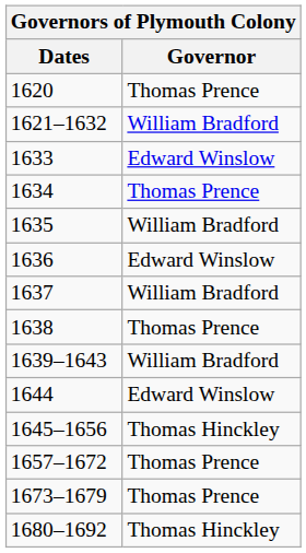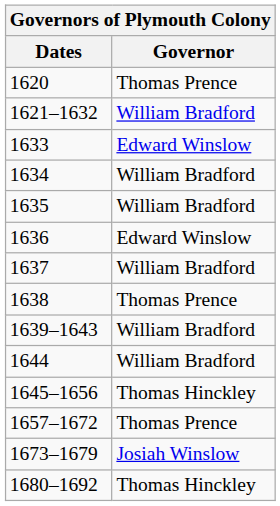1634 | Governor: Thomas Prence -> William Bradford
1644 | Governor: Edward Winslow -> William Bradford
1673–1679 | Governor: Thomas Prence -> Josiah Winslow
